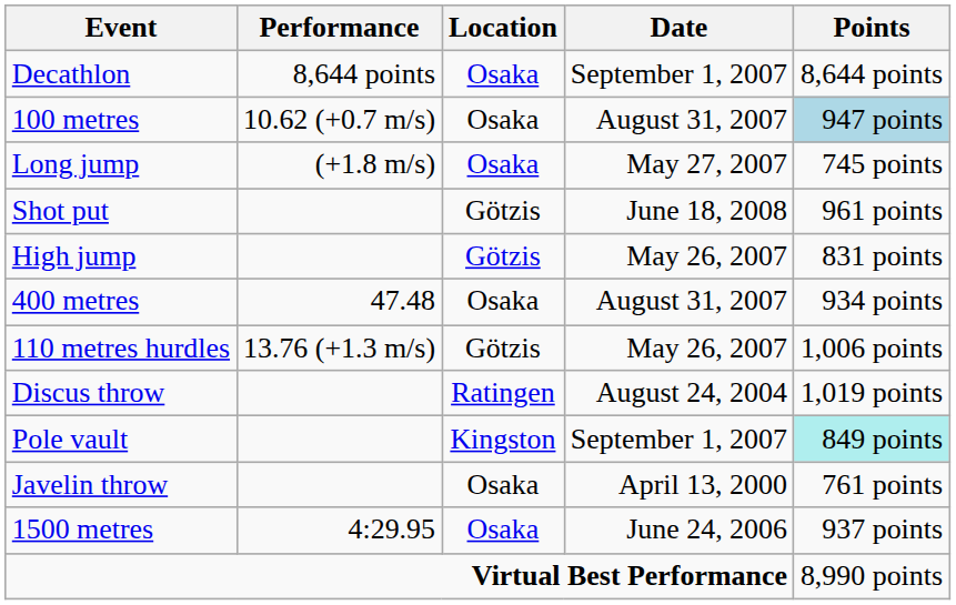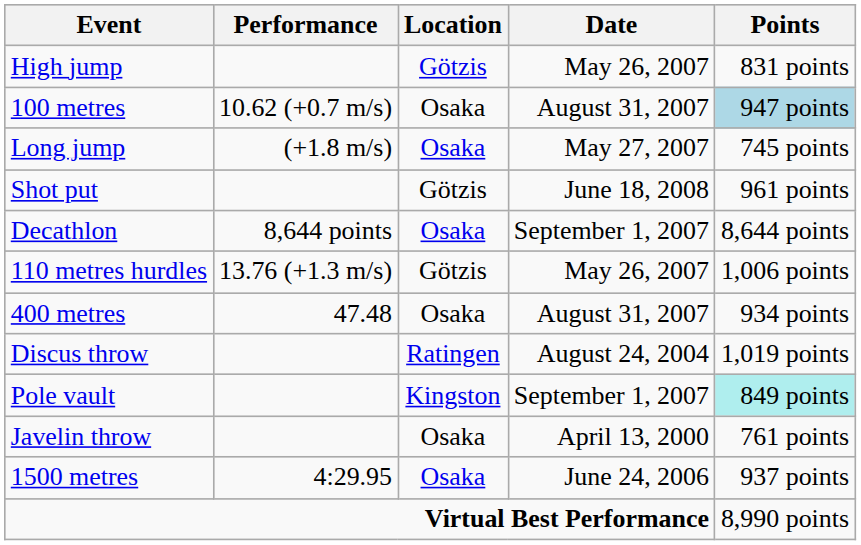rows swapped: Decathlon <-> High jump
rows swapped: 400 metres <-> 110 metres hurdles
